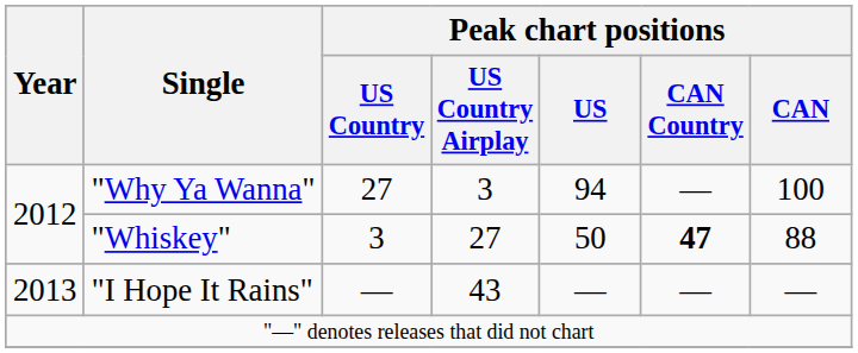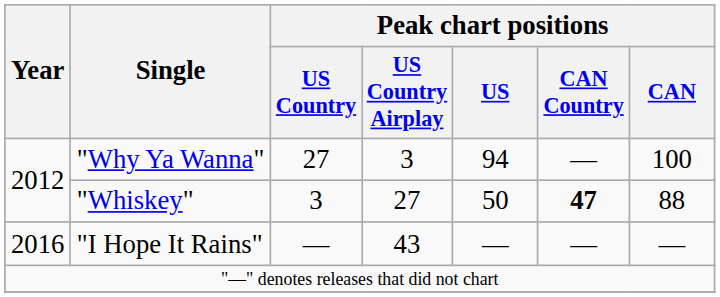"I Hope It Rains" | Year: 2013 -> 2016
